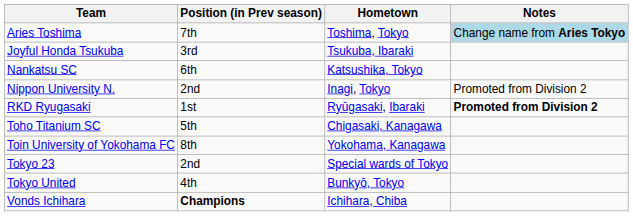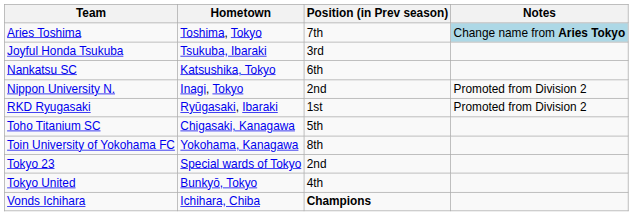columns swapped: Hometown <-> Position (in Prev season)
RKD Ryugasaki | Notes: bold -> normal
